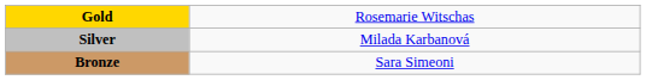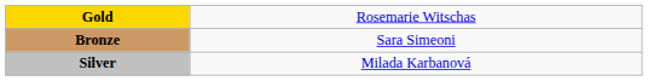rows swapped: Silver <-> Bronze
